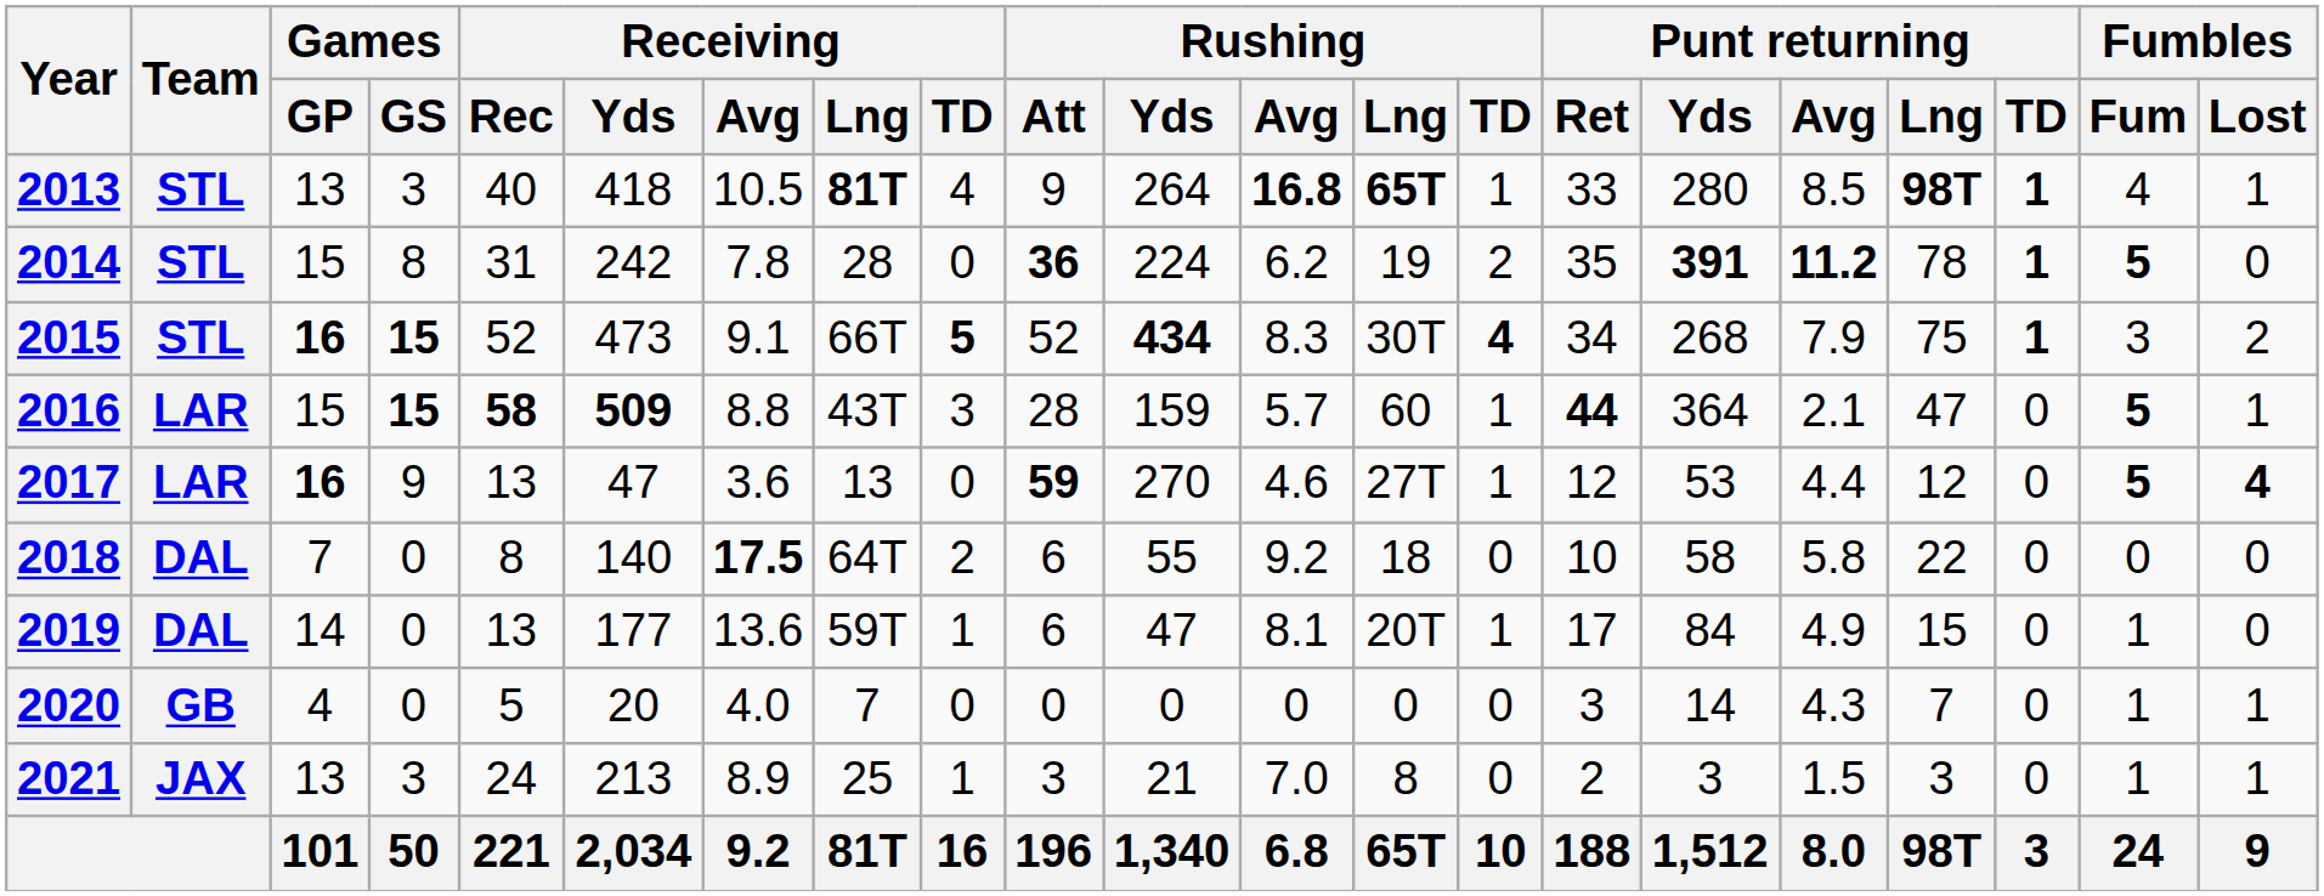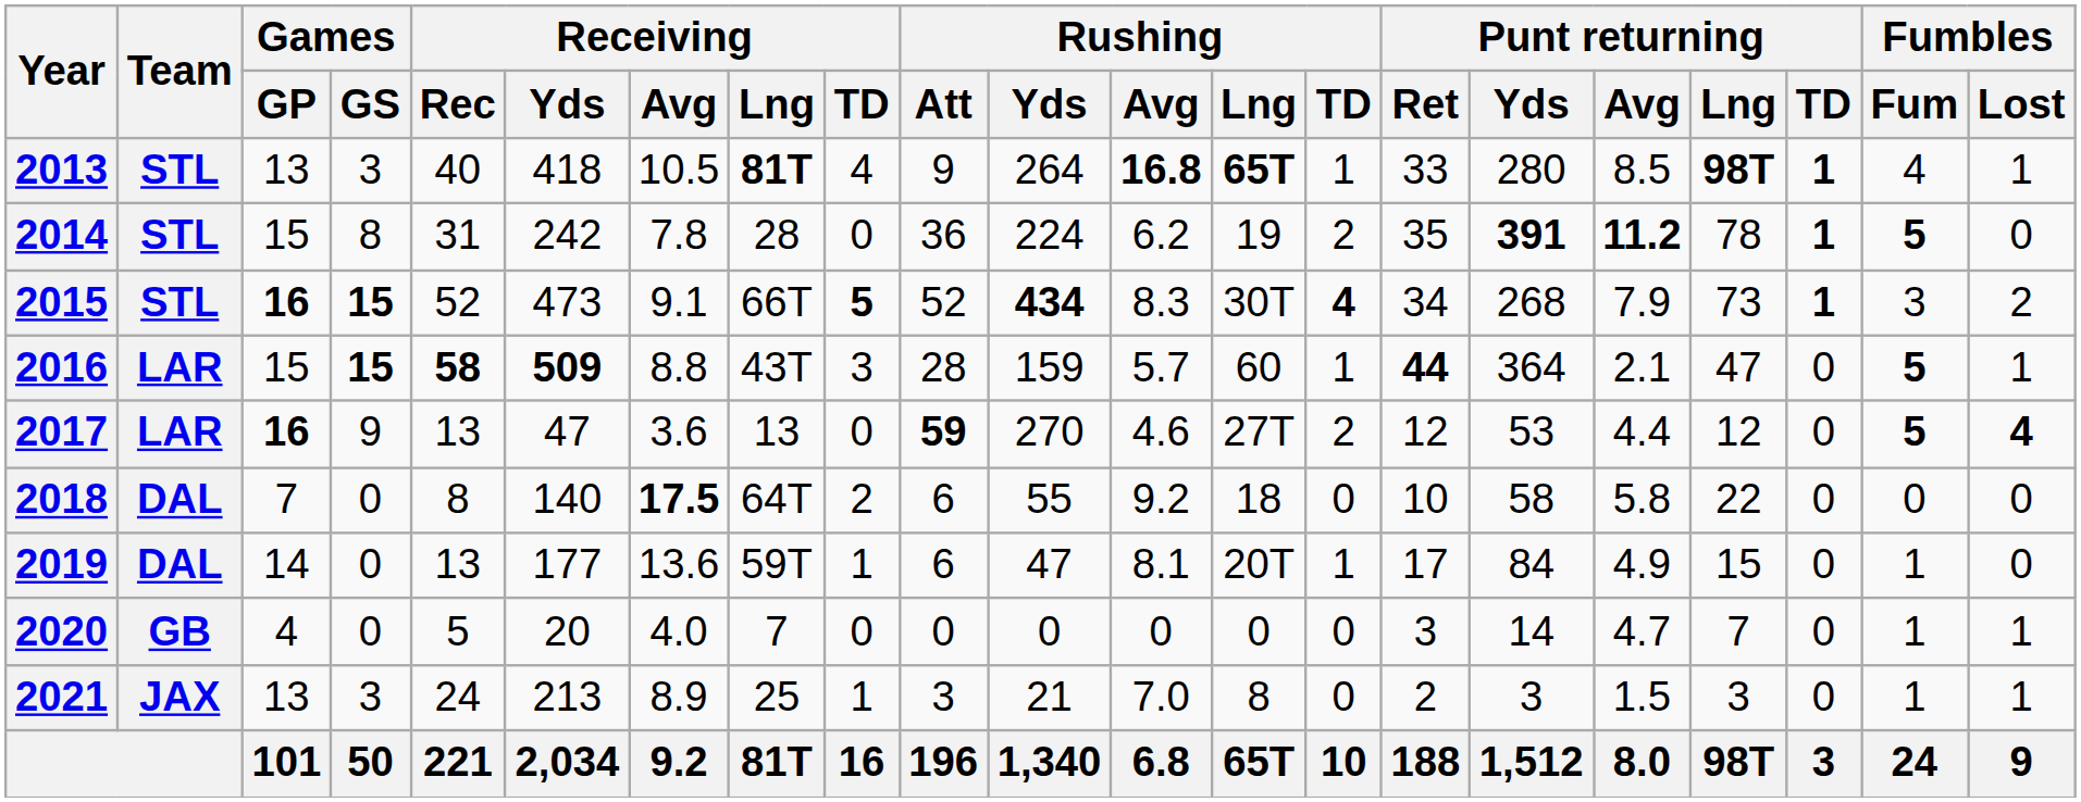2014 | Rushing / Att: bold -> normal
2015 | Punt returning / Lng: 75 -> 73
2017 | Rushing / TD: 1 -> 2
2020 | Punt returning / Avg: 4.3 -> 4.7
